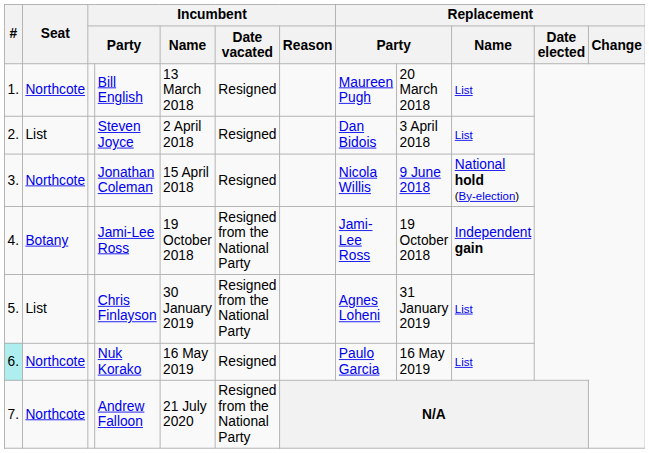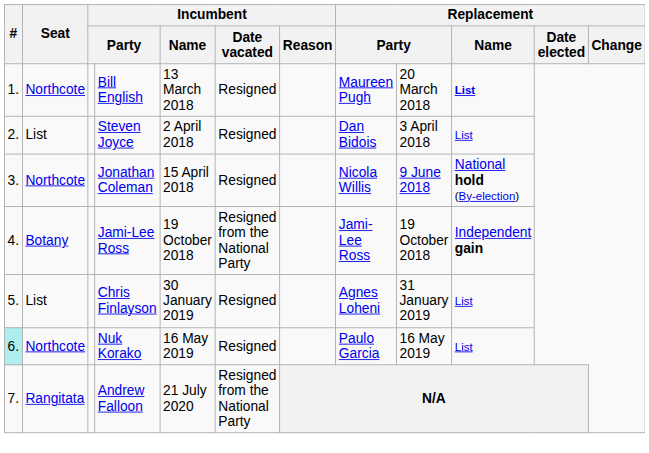Bill English | Replacement / Name: normal -> bold
Chris Finlayson | Incumbent / Date vacated: Resigned from the National Party -> Resigned
Andrew Falloon | Seat: Northcote -> Rangitata
